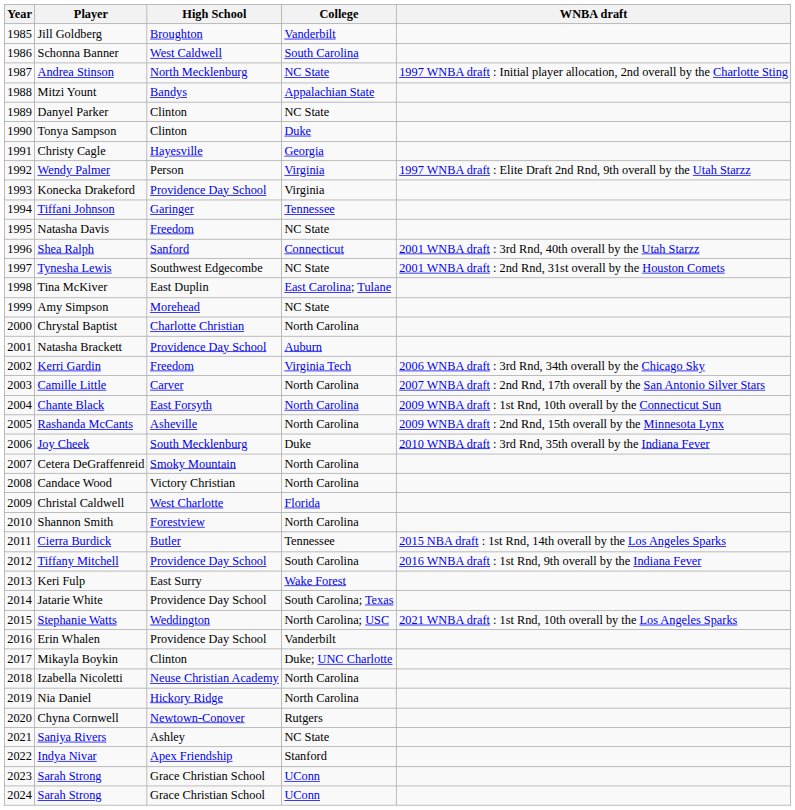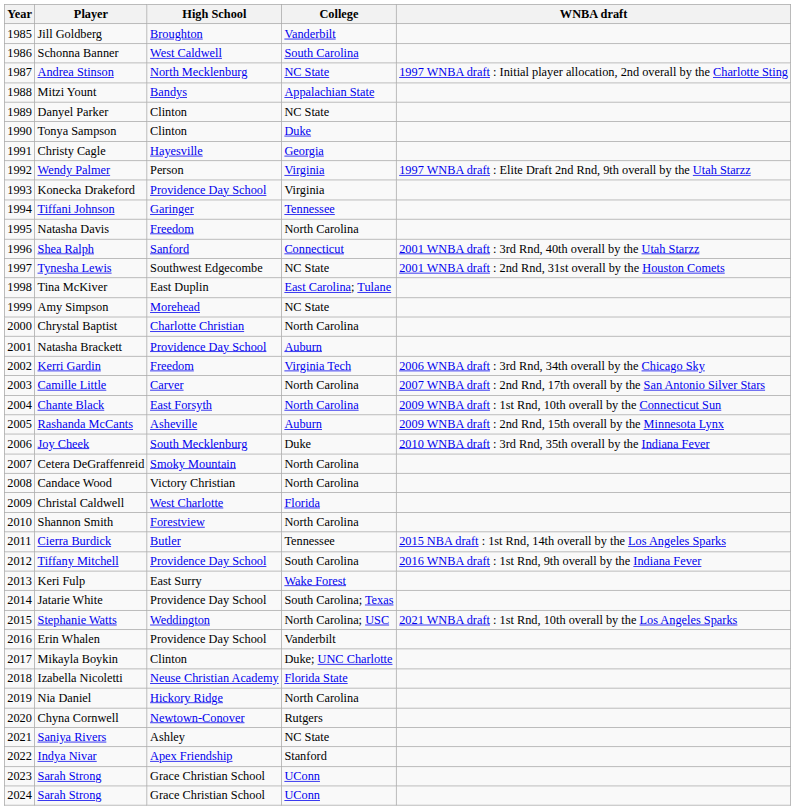Natasha Davis | College: NC State -> North Carolina
Rashanda McCants | College: North Carolina -> Auburn
Izabella Nicoletti | College: North Carolina -> Florida State
